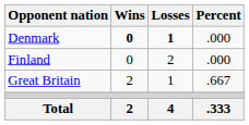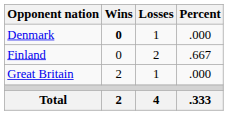Denmark | Losses: bold -> normal
Finland | Percent: .000 -> .667
Great Britain | Percent: .667 -> .000
